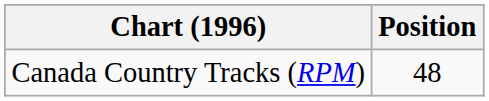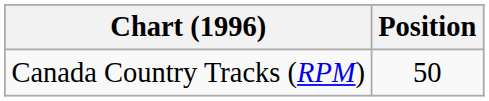Canada Country Tracks (RPM) | Position: 48 -> 50
